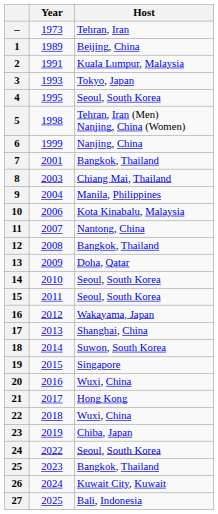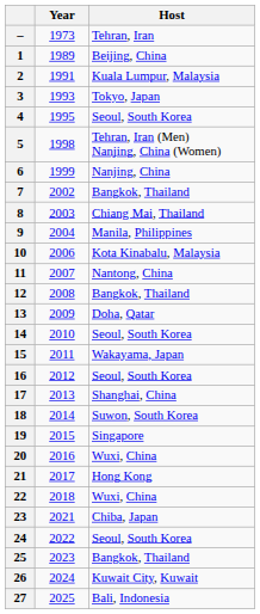7 | Year: 2001 -> 2002
15 | Host: Seoul, South Korea -> Wakayama, Japan
16 | Host: Wakayama, Japan -> Seoul, South Korea
23 | Year: 2019 -> 2021
